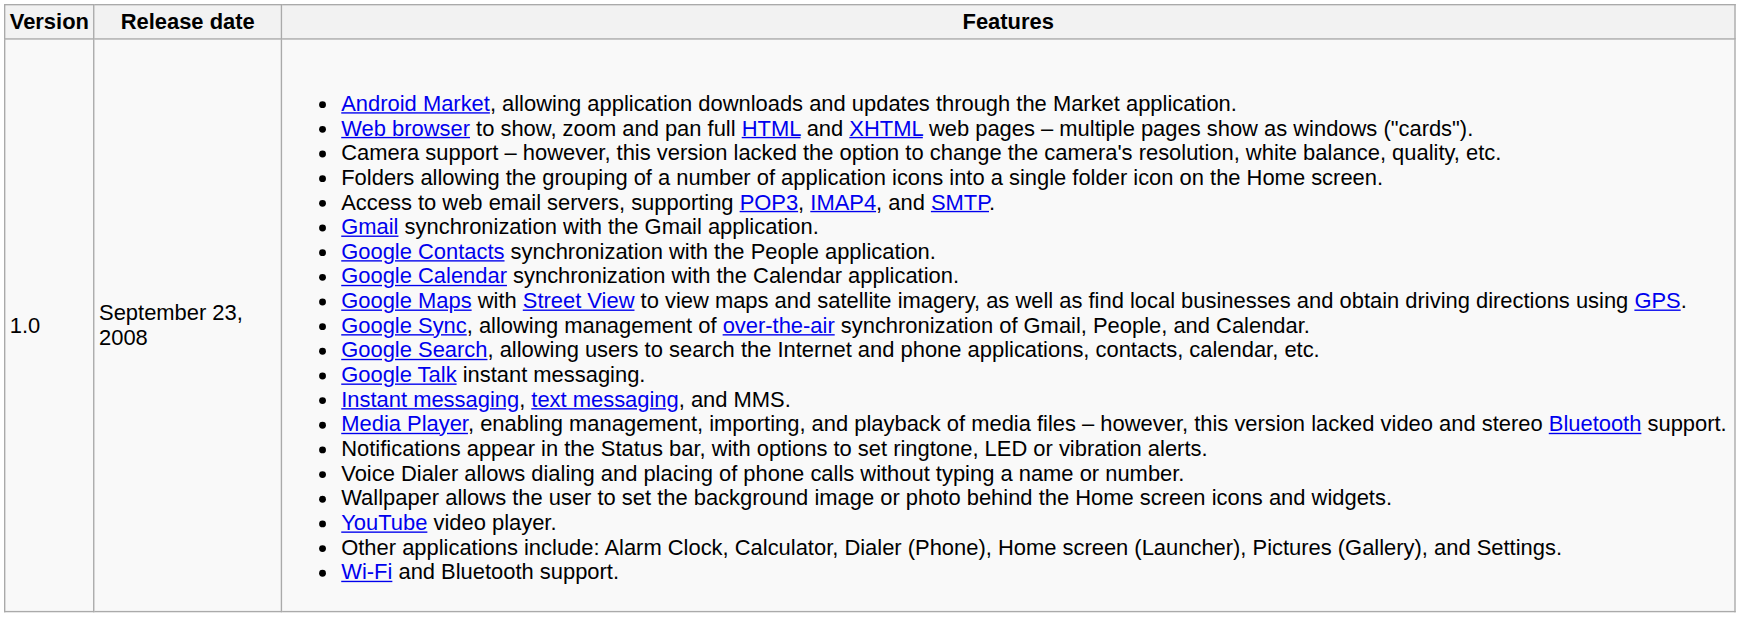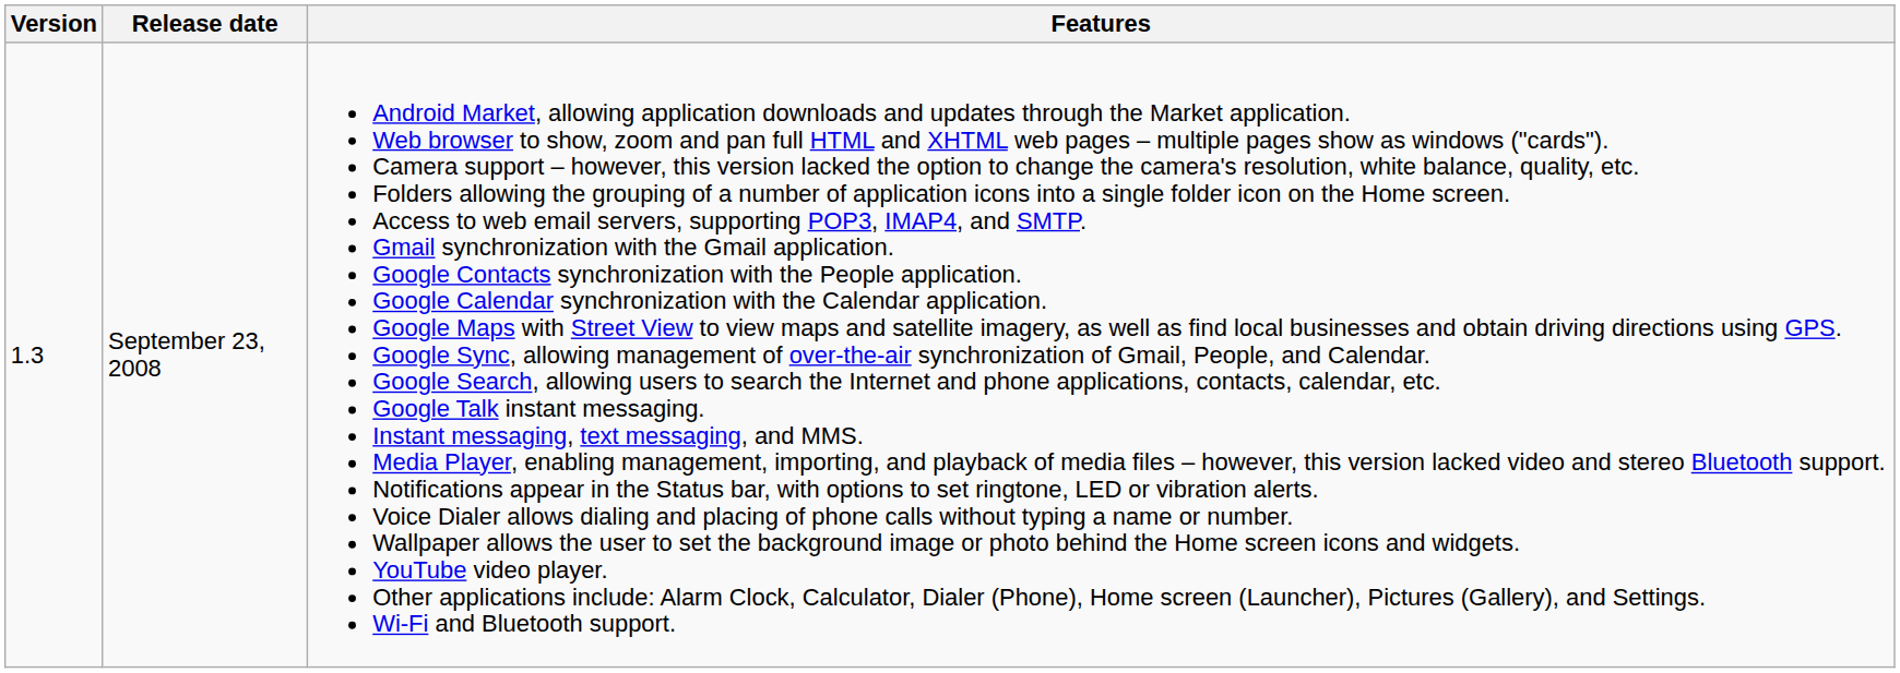September 23, 2008 | Version: 1.0 -> 1.3
